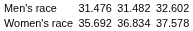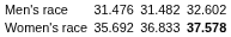Women's race | column 5: 36.834 -> 36.833
Women's race | column 7: normal -> bold
